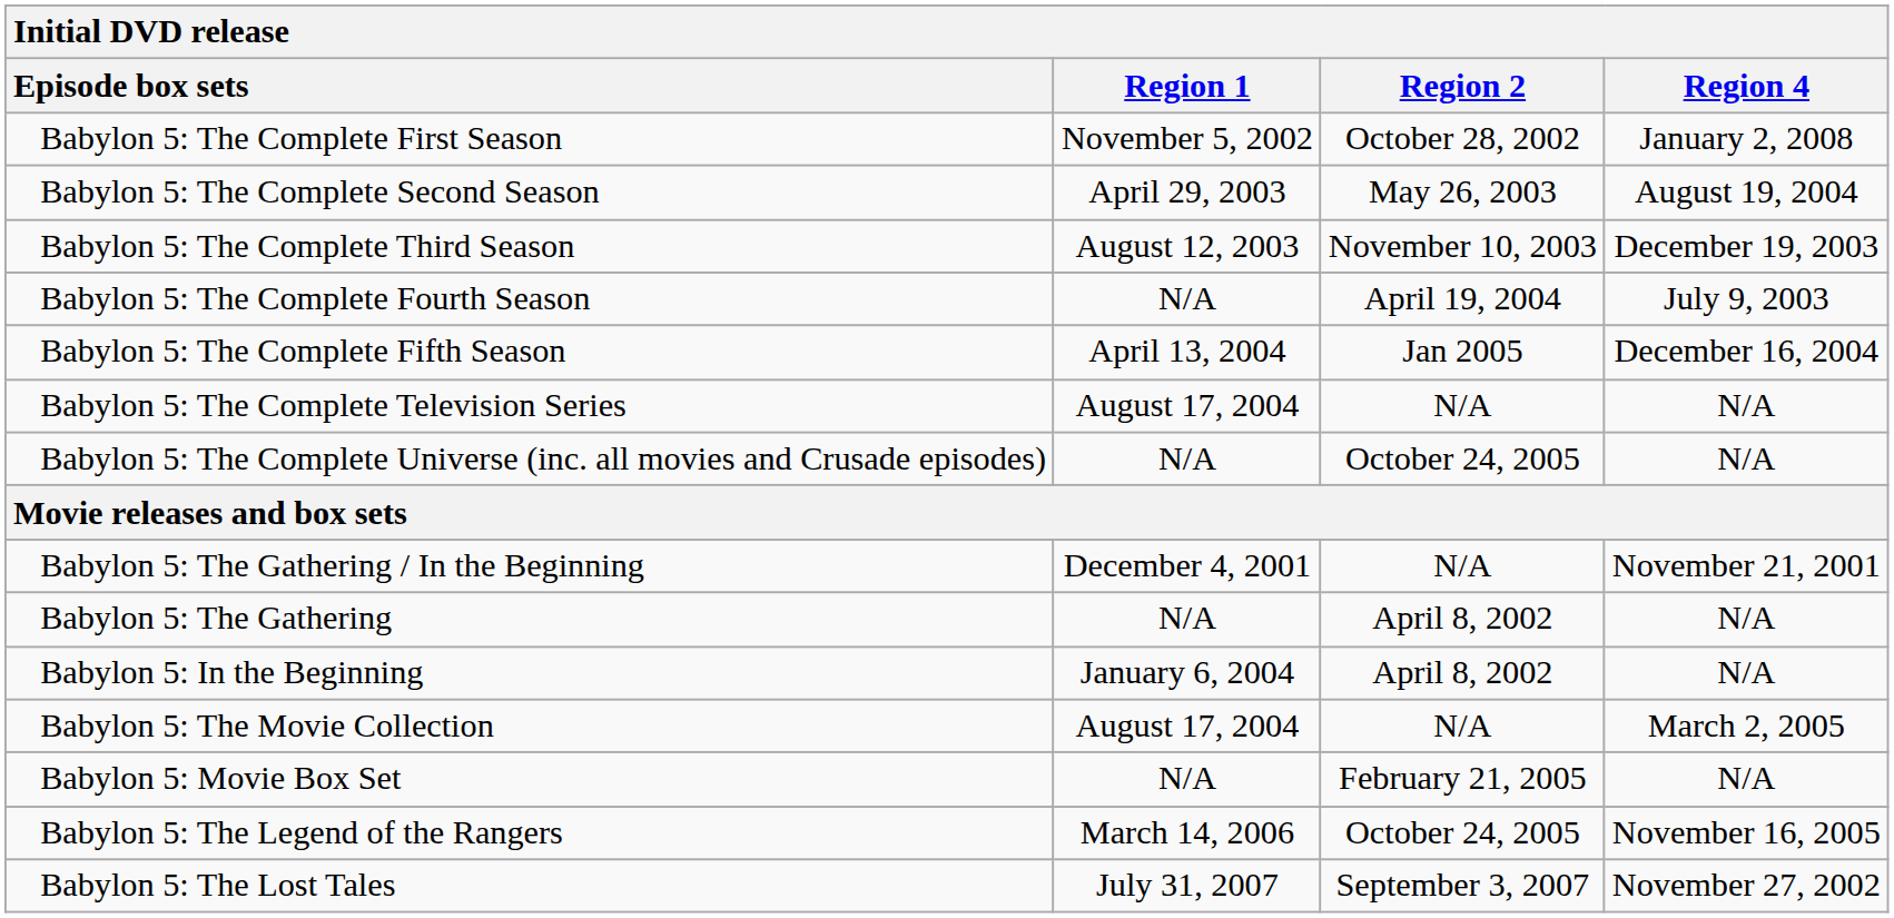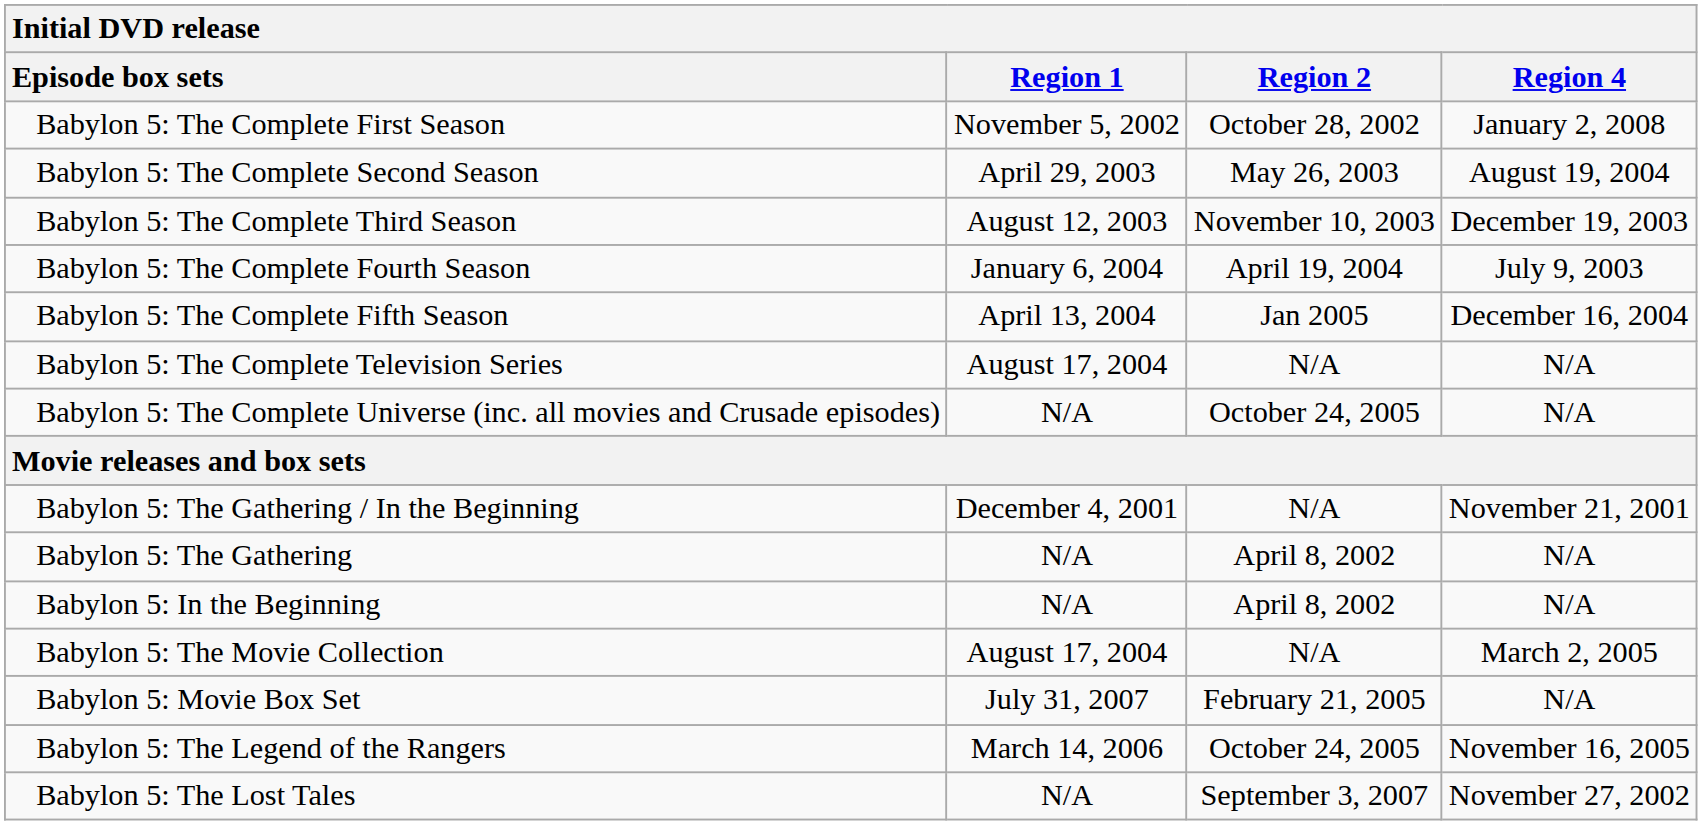Babylon 5: The Complete Fourth Season | Region 1: N/A -> January 6, 2004
Babylon 5: In the Beginning | Region 1: January 6, 2004 -> N/A
Babylon 5: Movie Box Set | Region 1: N/A -> July 31, 2007
Babylon 5: The Lost Tales | Region 1: July 31, 2007 -> N/A
